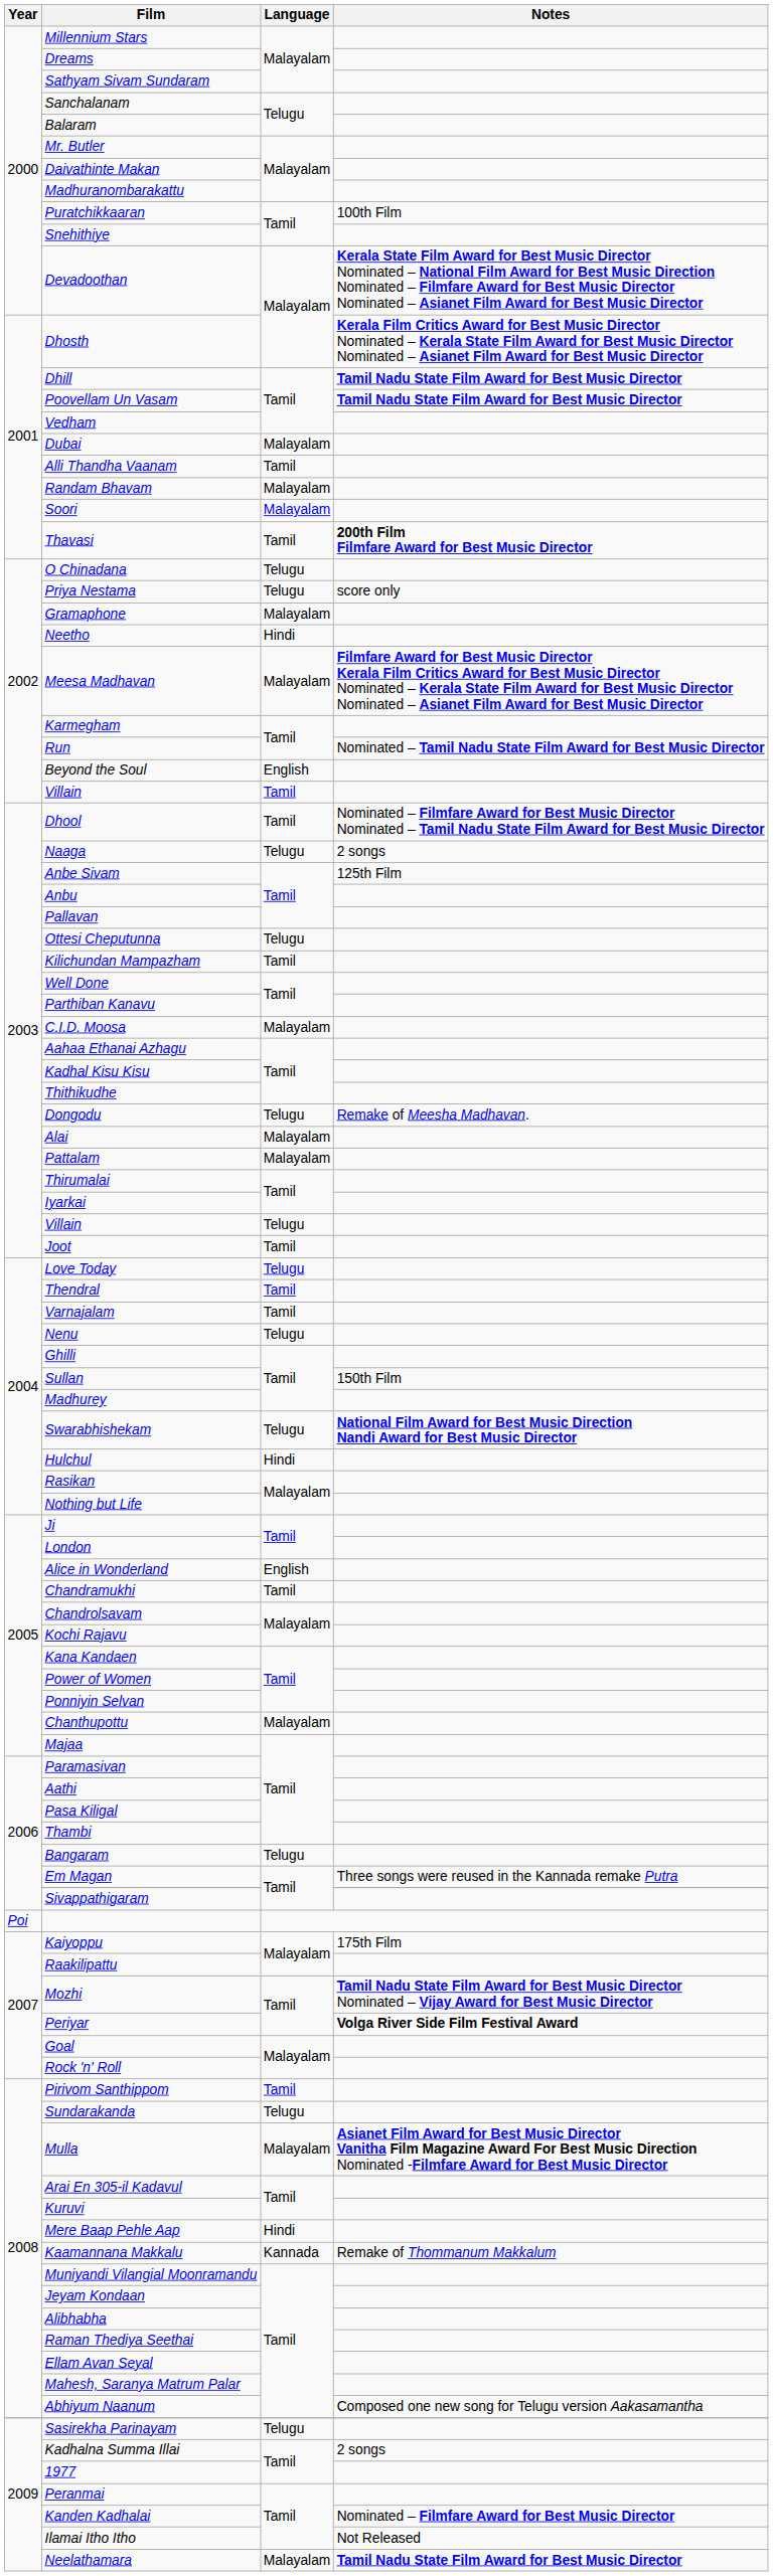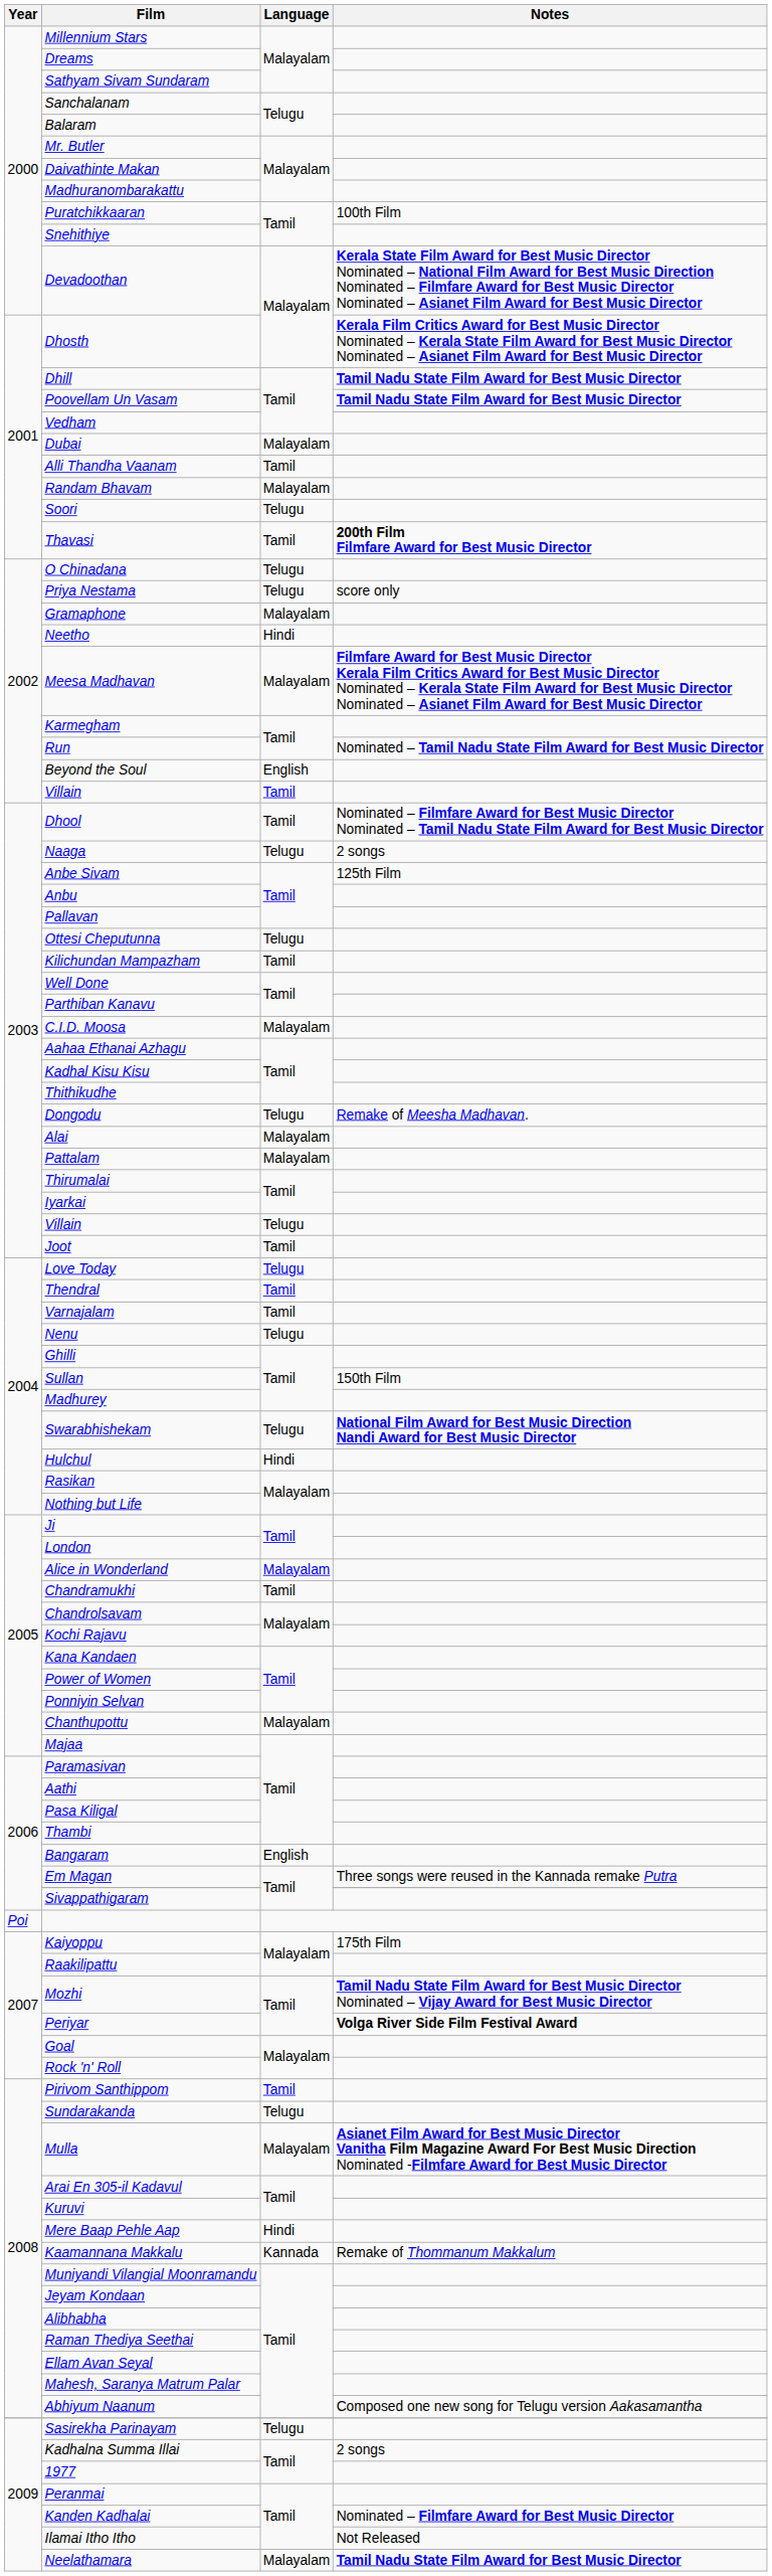Soori | Language: Malayalam -> Telugu
Alice in Wonderland | Language: English -> Malayalam
Bangaram | Language: Telugu -> English
